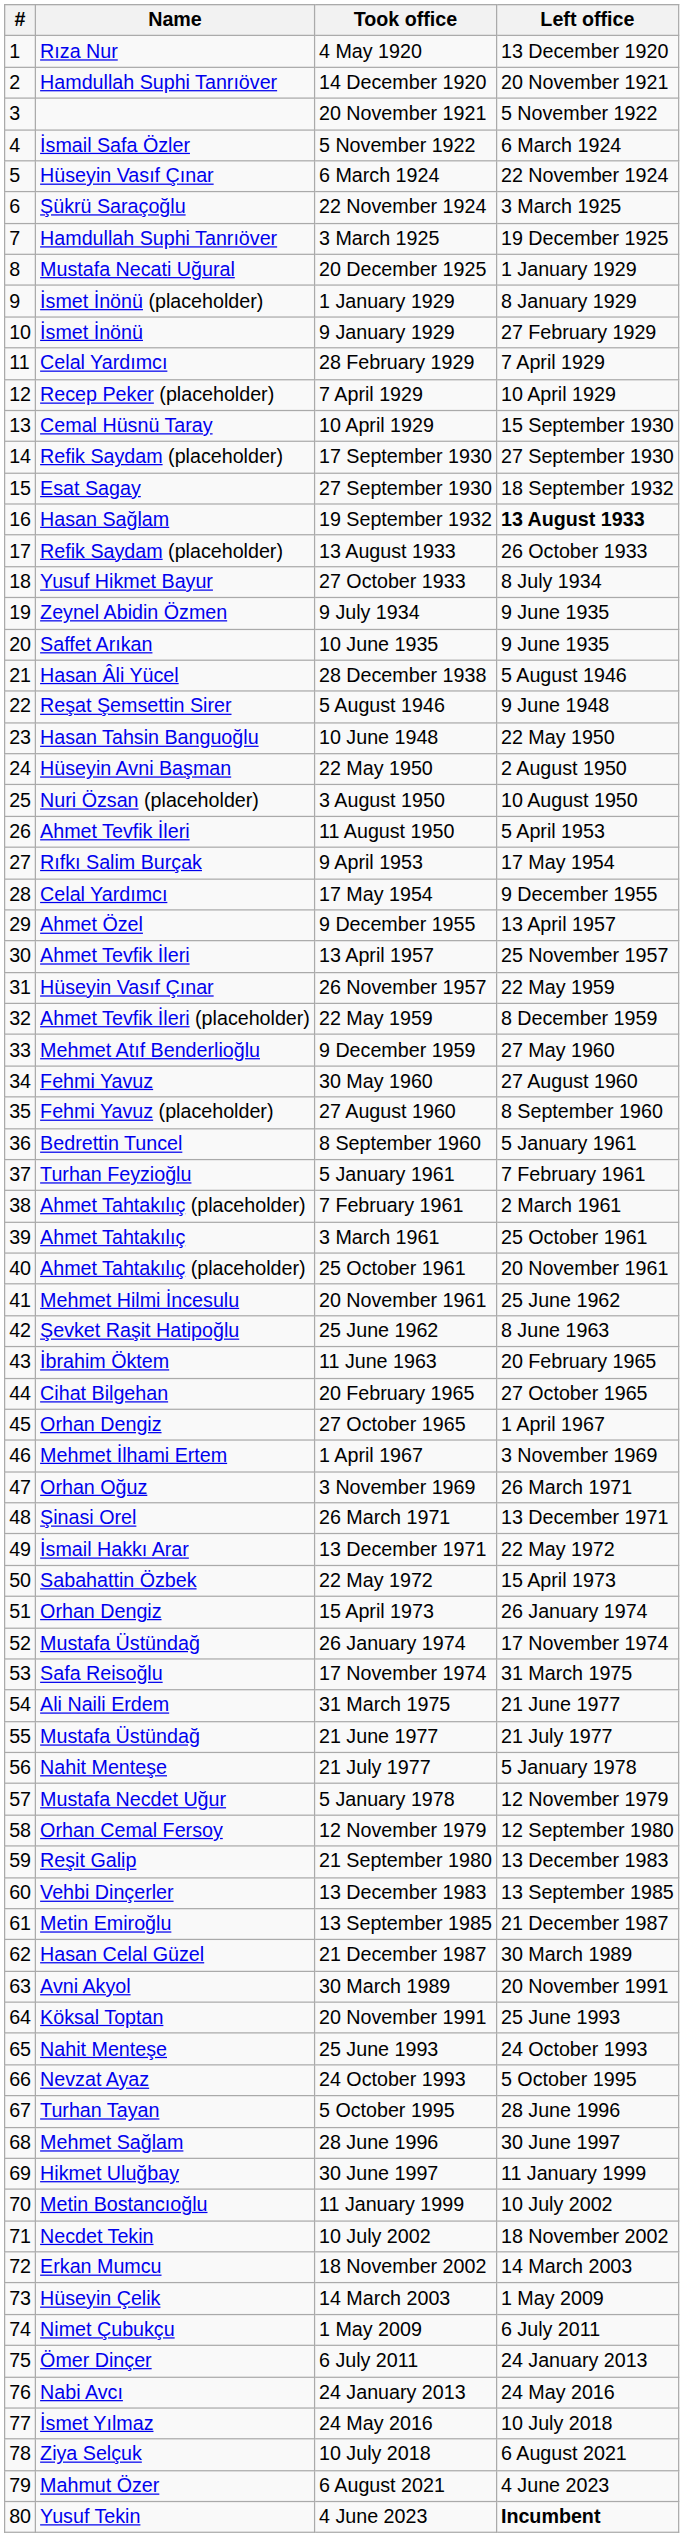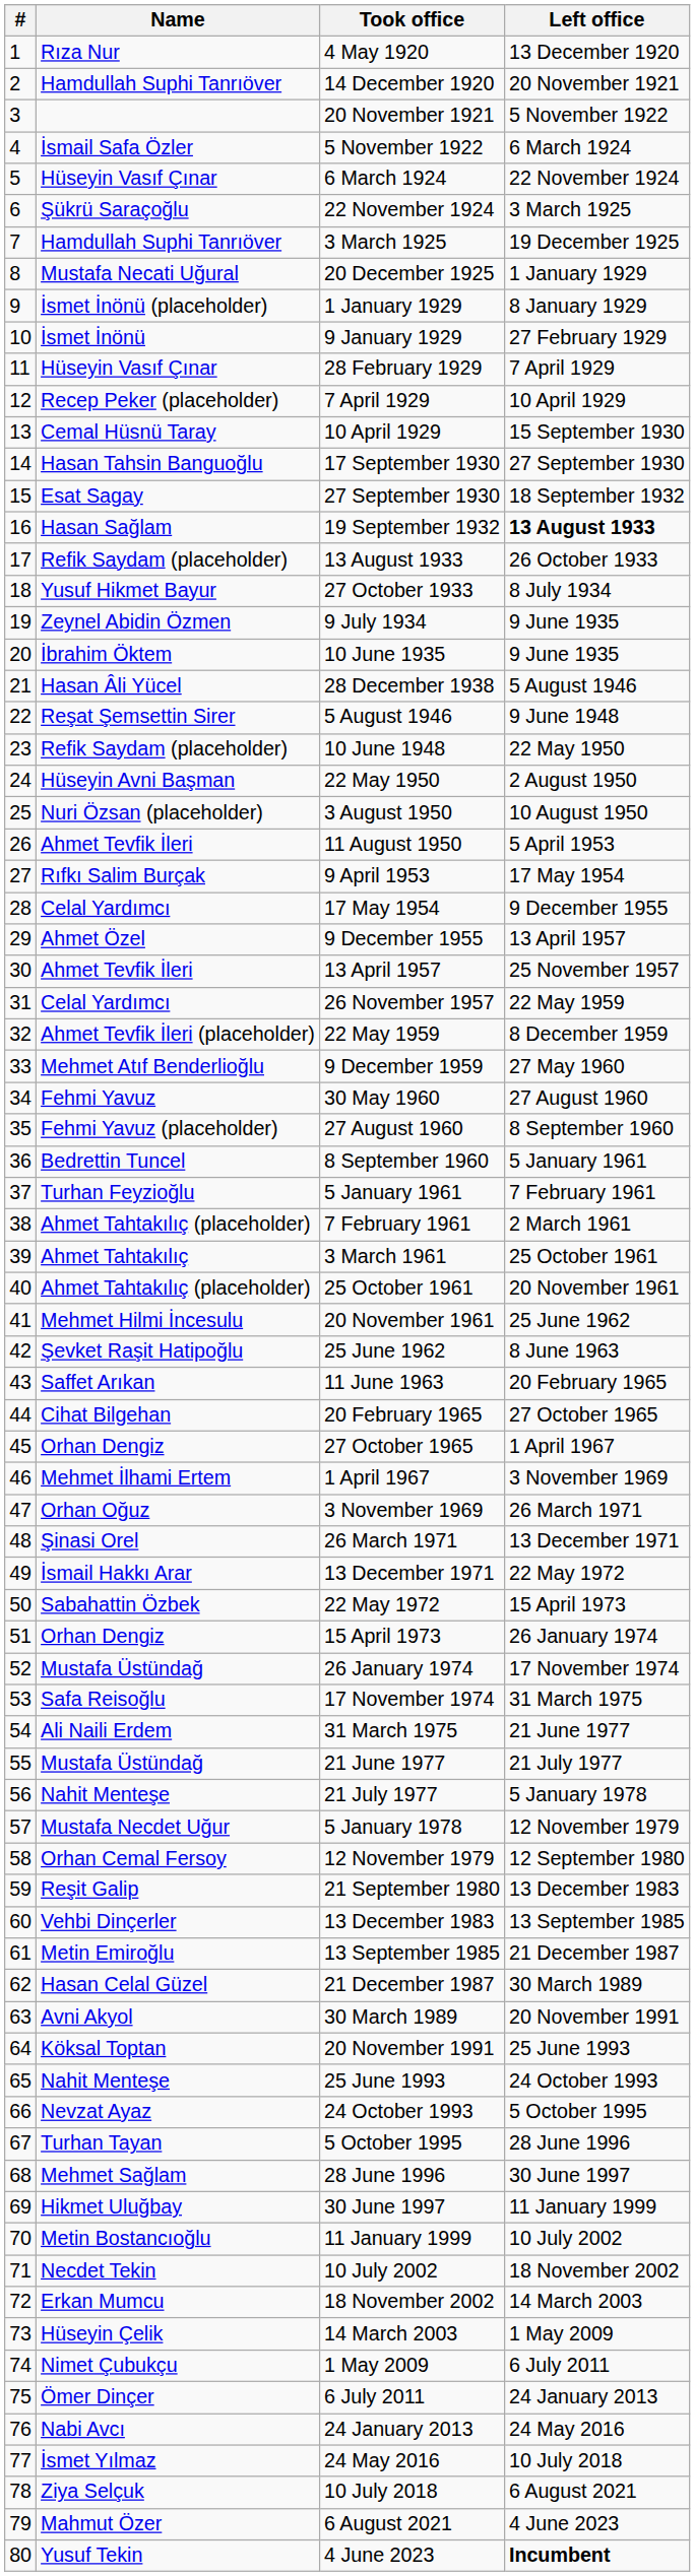28 February 1929 | Name: Celal Yardımcı -> Hüseyin Vasıf Çınar
17 September 1930 | Name: Refik Saydam (placeholder) -> Hasan Tahsin Banguoğlu
10 June 1935 | Name: Saffet Arıkan -> İbrahim Öktem
10 June 1948 | Name: Hasan Tahsin Banguoğlu -> Refik Saydam (placeholder)
26 November 1957 | Name: Hüseyin Vasıf Çınar -> Celal Yardımcı
11 June 1963 | Name: İbrahim Öktem -> Saffet Arıkan
